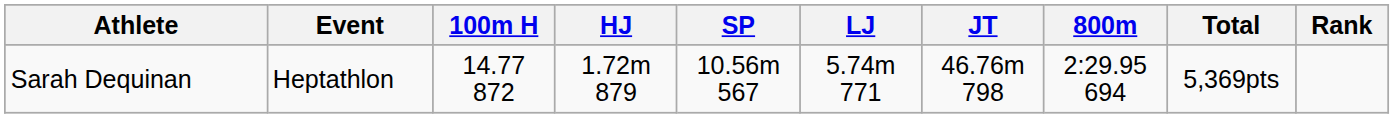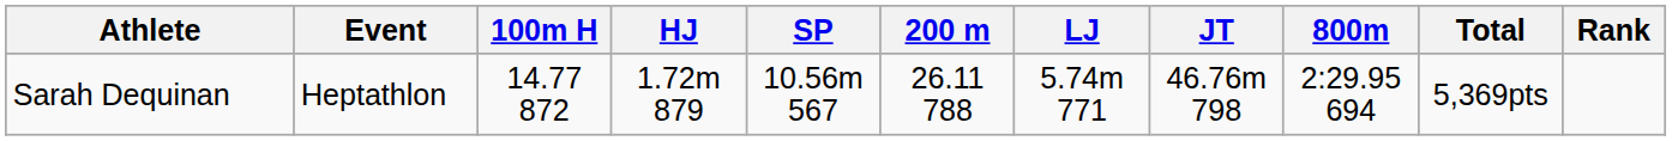+ column: 200 m | 26.11 788
